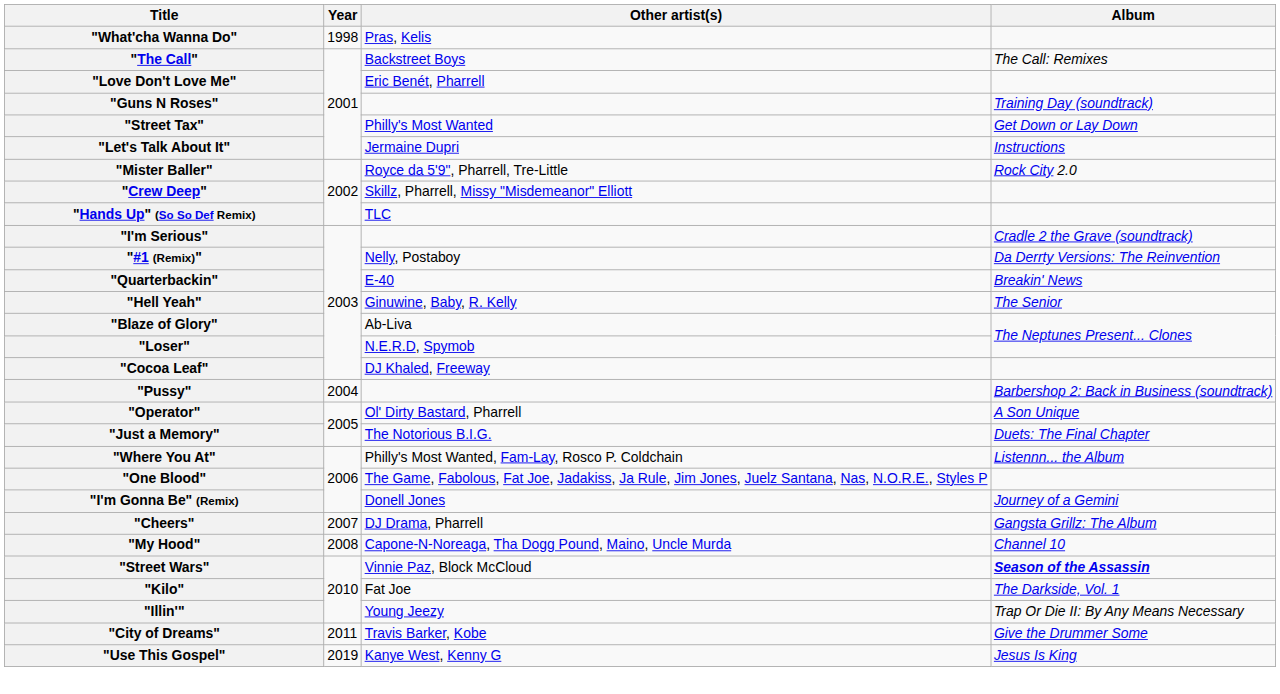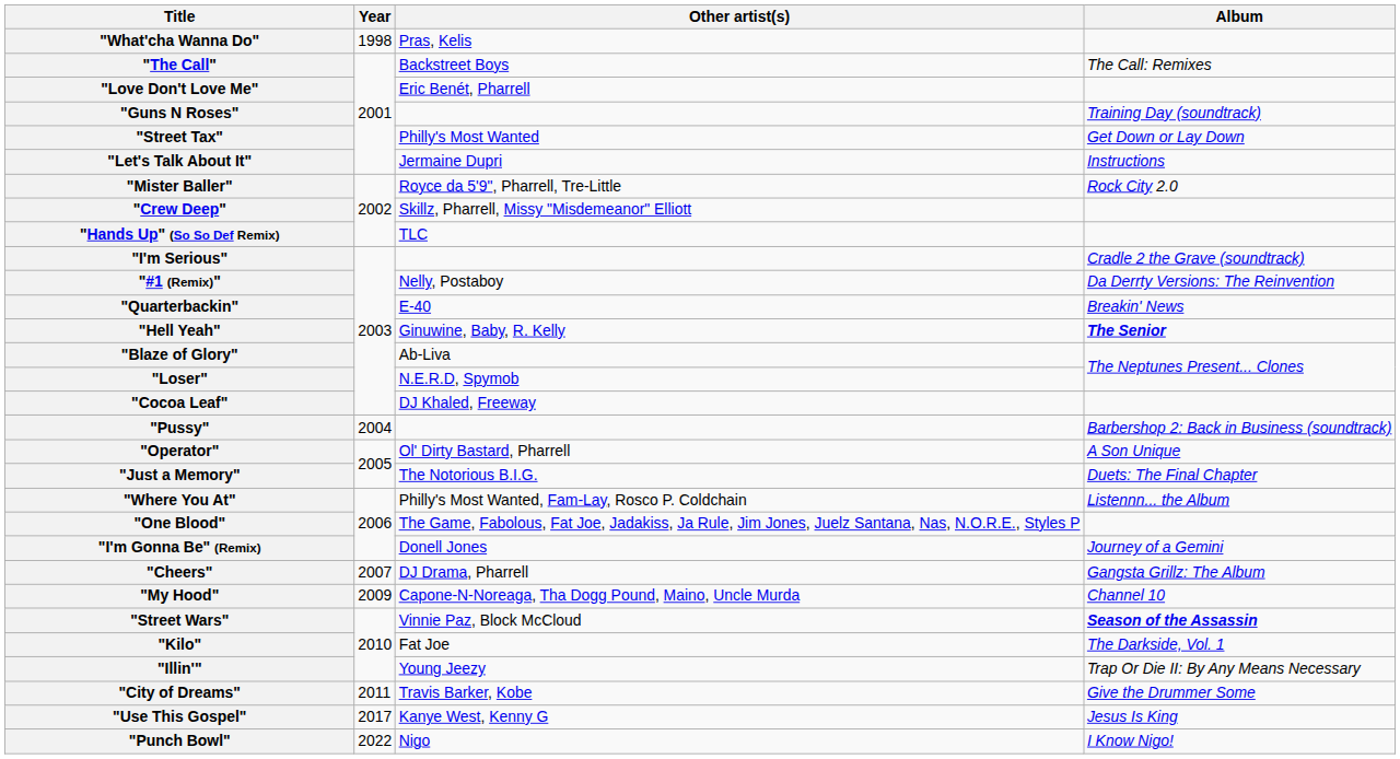"Hell Yeah" | Album: normal -> bold
"My Hood" | Year: 2008 -> 2009
"Use This Gospel" | Year: 2019 -> 2017
+ row: "Punch Bowl" | 2022 | Nigo | I Know Nigo!
